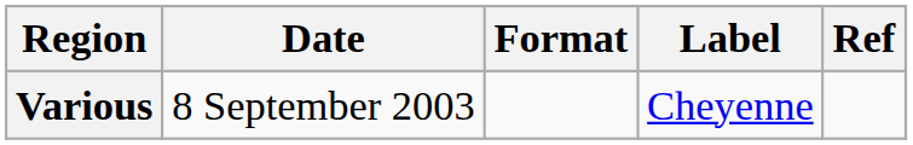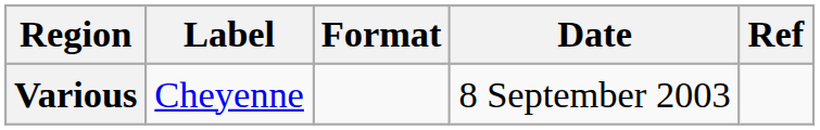columns swapped: Date <-> Label
